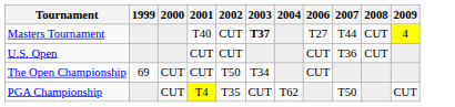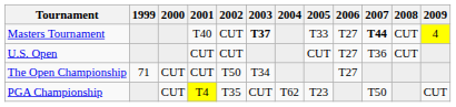+ column: 2005 | T33 | CUT | T23
Masters Tournament | 2007: normal -> bold
U.S. Open | 2006: CUT -> T27
The Open Championship | 1999: 69 -> 71
The Open Championship | 2006: CUT -> T27
